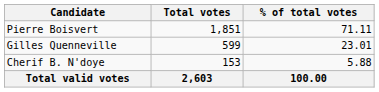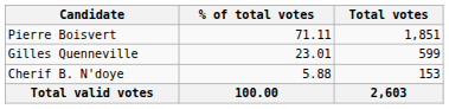columns swapped: Total votes <-> % of total votes
